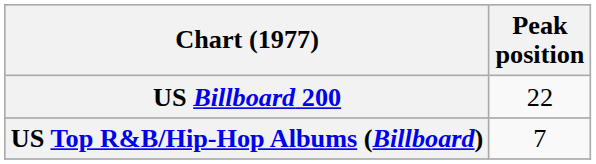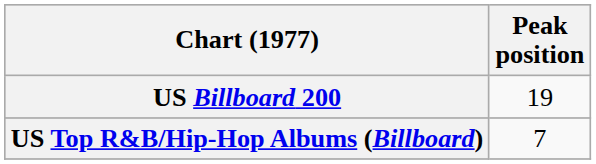US Billboard 200 | Peak position: 22 -> 19
